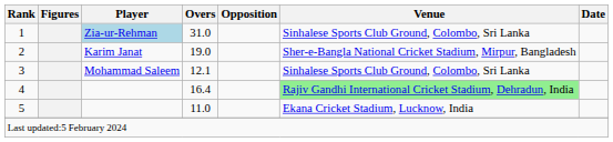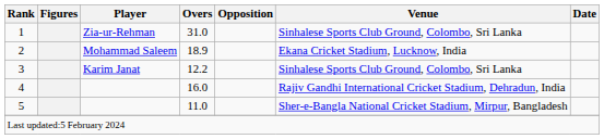1 | Player: lightblue background -> no background
2 | Player: Karim Janat -> Mohammad Saleem
2 | Overs: 19.0 -> 18.9
2 | Venue: Sher-e-Bangla National Cricket Stadium, Mirpur, Bangladesh -> Ekana Cricket Stadium, Lucknow, India
3 | Player: Mohammad Saleem -> Karim Janat
3 | Overs: 12.1 -> 12.2
4 | Overs: 16.4 -> 16.0
4 | Venue: lightgreen background -> no background
5 | Venue: Ekana Cricket Stadium, Lucknow, India -> Sher-e-Bangla National Cricket Stadium, Mirpur, Bangladesh
